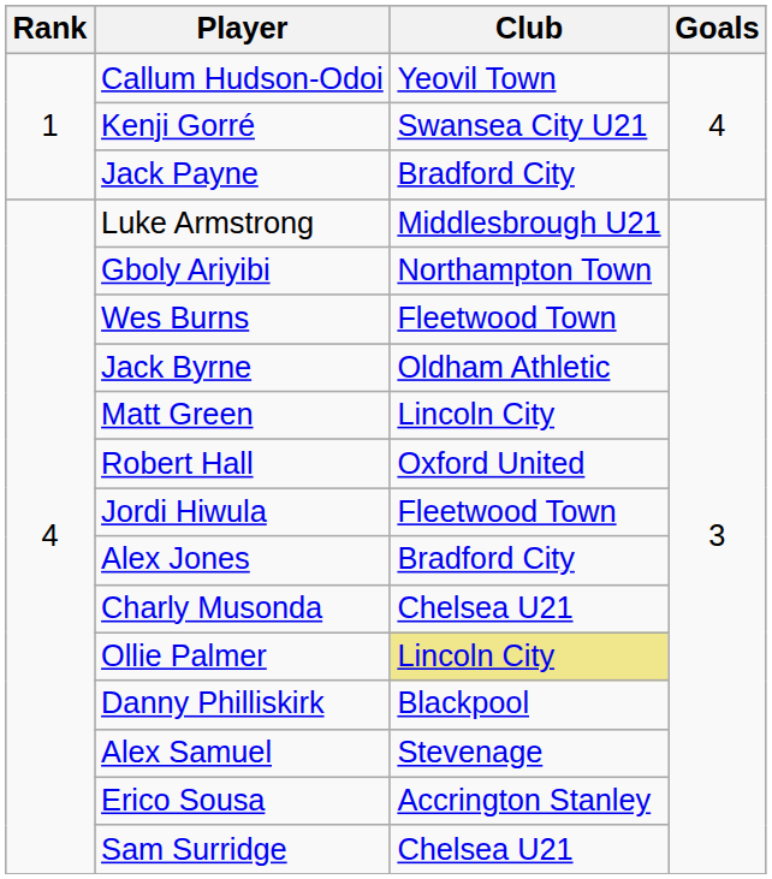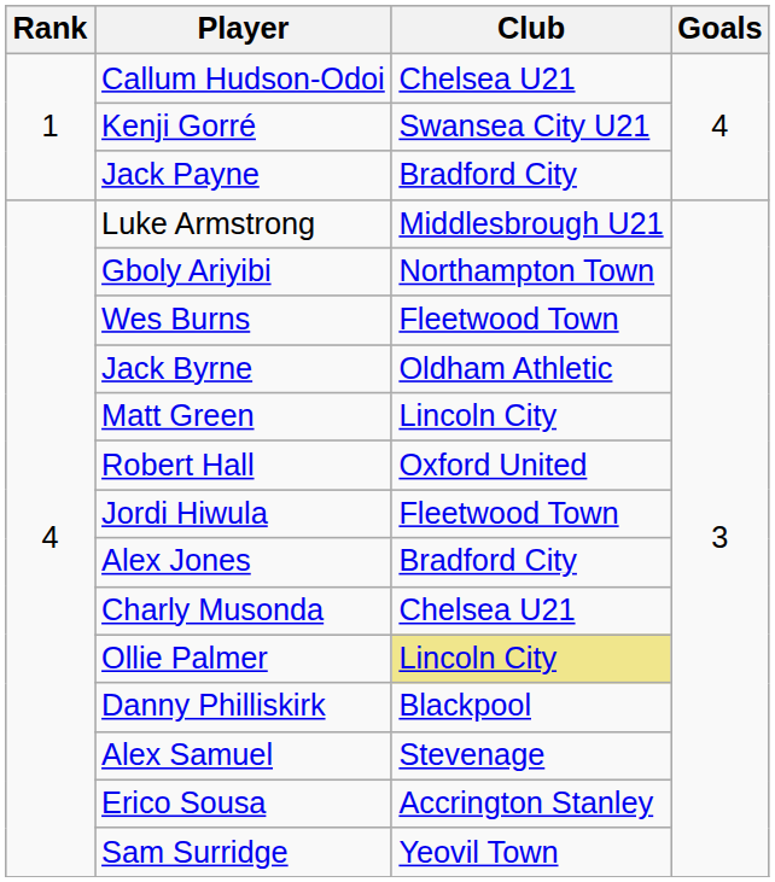Callum Hudson-Odoi | Club: Yeovil Town -> Chelsea U21
Sam Surridge | Club: Chelsea U21 -> Yeovil Town
